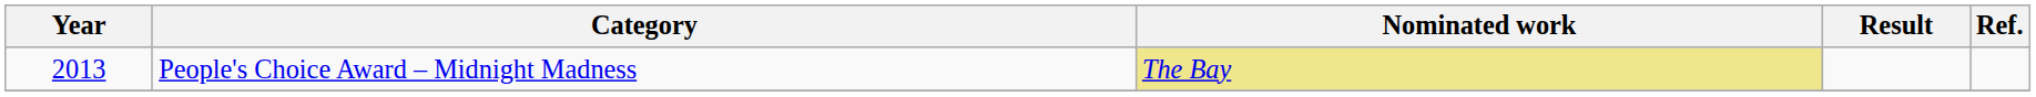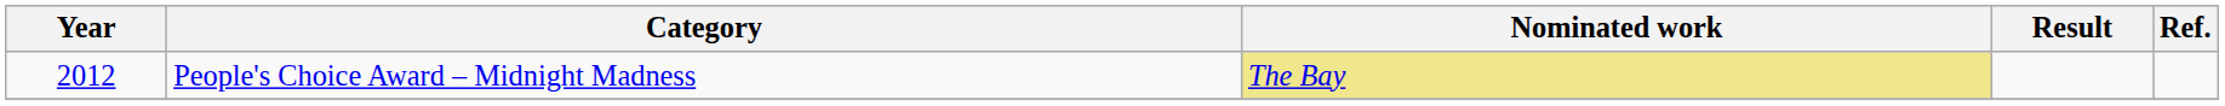People's Choice Award – Midnight Madness | Year: 2013 -> 2012
